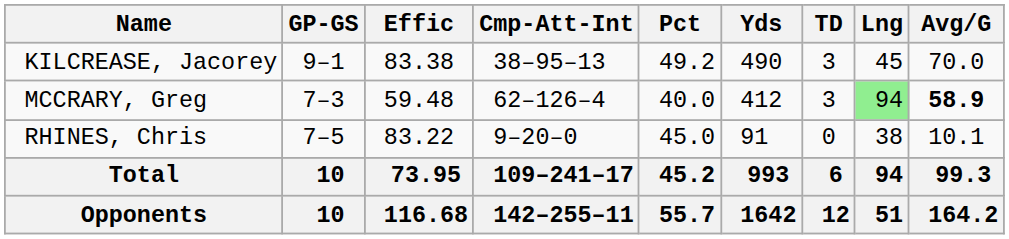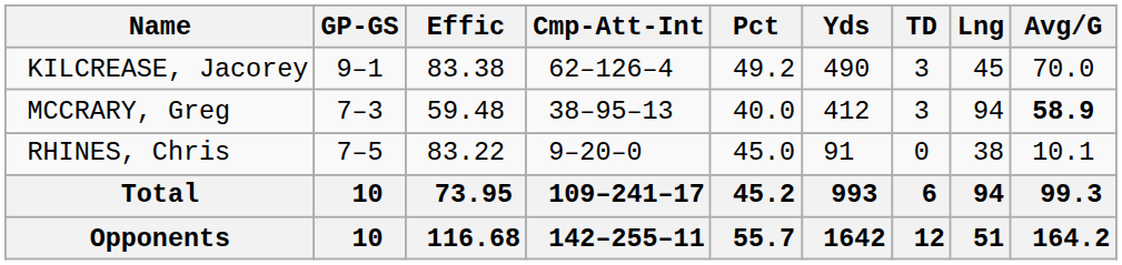KILCREASE, Jacorey | Cmp-Att-Int: 38–95–13 -> 62–126–4
MCCRARY, Greg | Cmp-Att-Int: 62–126–4 -> 38–95–13
MCCRARY, Greg | Lng: lightgreen background -> no background
